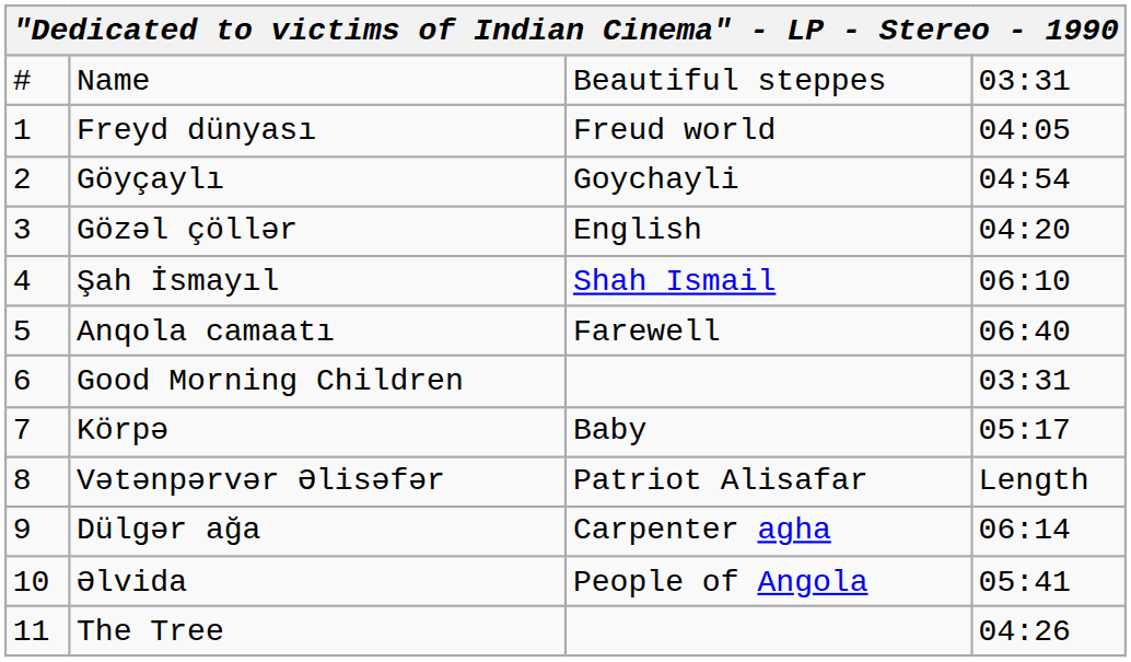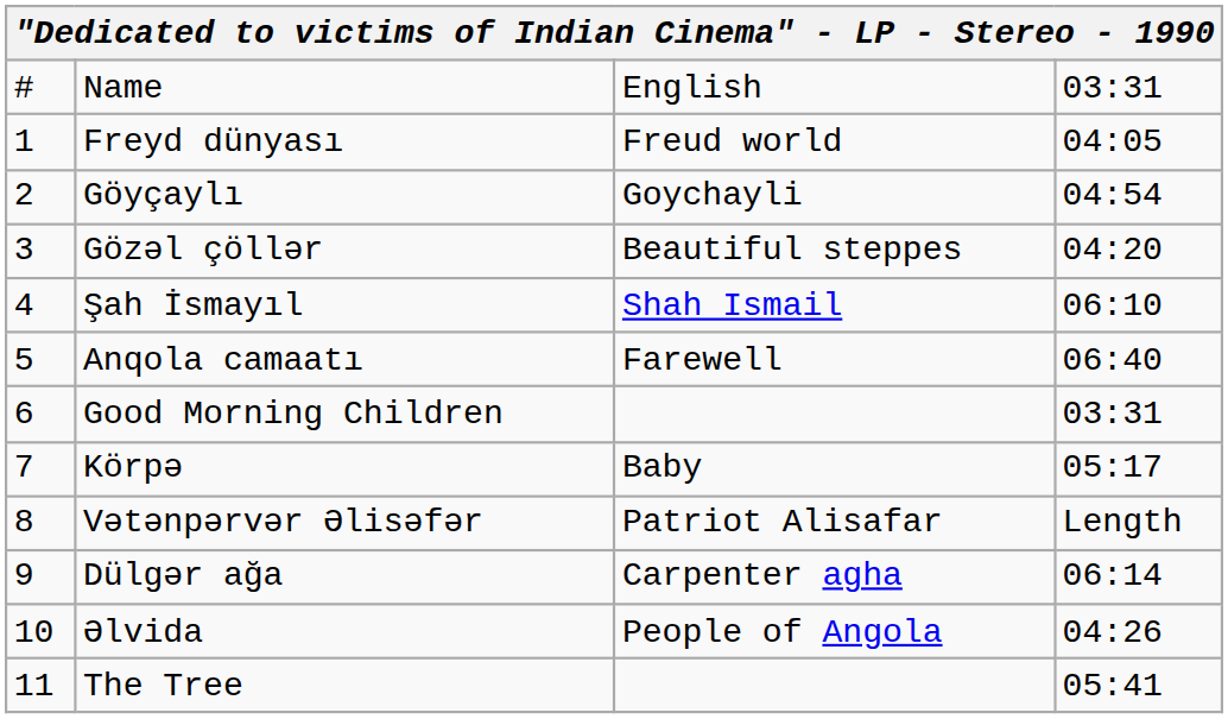Name | column 3: Beautiful steppes -> English
Gözəl çöllər | column 3: English -> Beautiful steppes
Əlvida | column 4: 05:41 -> 04:26
The Tree | column 4: 04:26 -> 05:41
